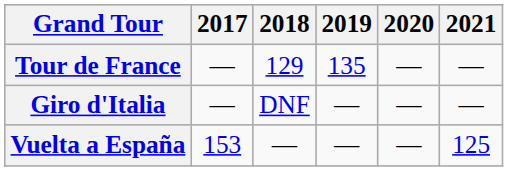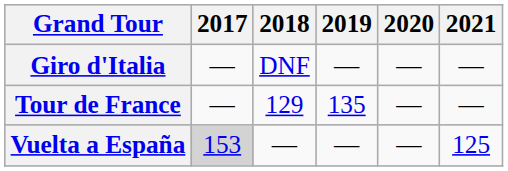rows swapped: Giro d'Italia <-> Tour de France
Vuelta a España | 2017: no background -> lightgrey background
